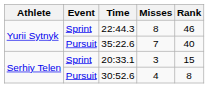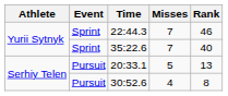22:44.3 | Misses: 8 -> 7
35:22.6 | Event: Pursuit -> Sprint
20:33.1 | Event: Sprint -> Pursuit
20:33.1 | Misses: 3 -> 5
20:33.1 | Rank: 15 -> 13
